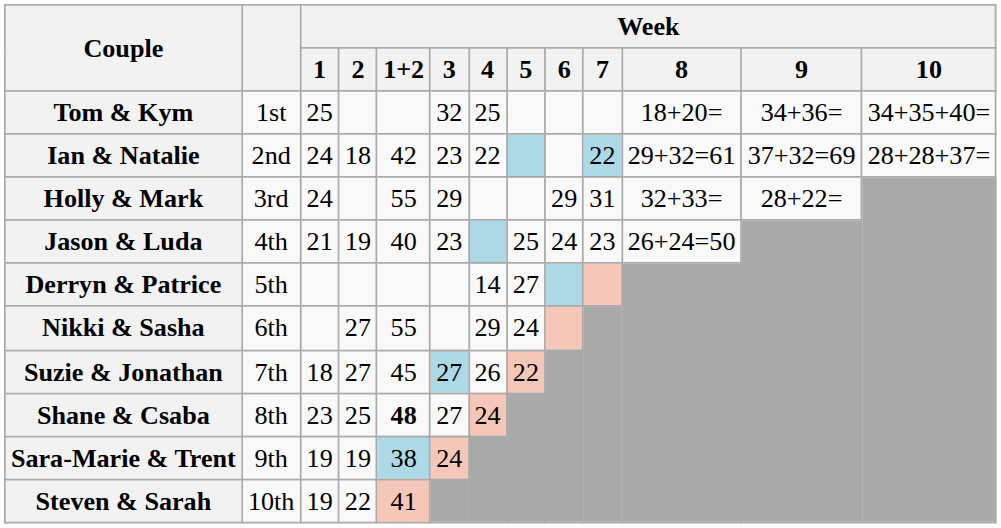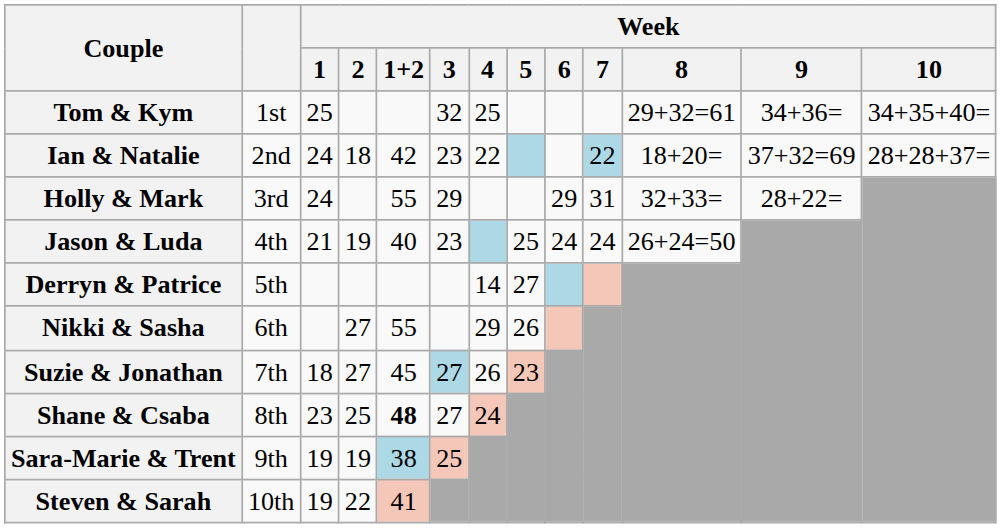Tom & Kym | Week / 8: 18+20= -> 29+32=61
Ian & Natalie | Week / 8: 29+32=61 -> 18+20=
Jason & Luda | Week / 7: 23 -> 24
Nikki & Sasha | Week / 5: 24 -> 26
Suzie & Jonathan | Week / 5: 22 -> 23
Sara-Marie & Trent | Week / 3: 24 -> 25
